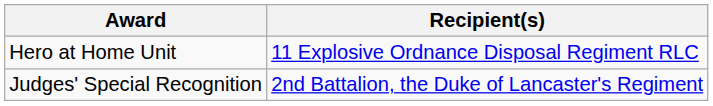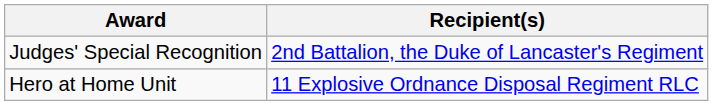rows swapped: Hero at Home Unit <-> Judges' Special Recognition
